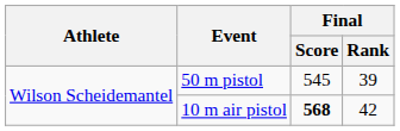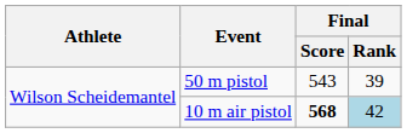50 m pistol | Final / Score: 545 -> 543
10 m air pistol | Final / Rank: no background -> lightblue background
